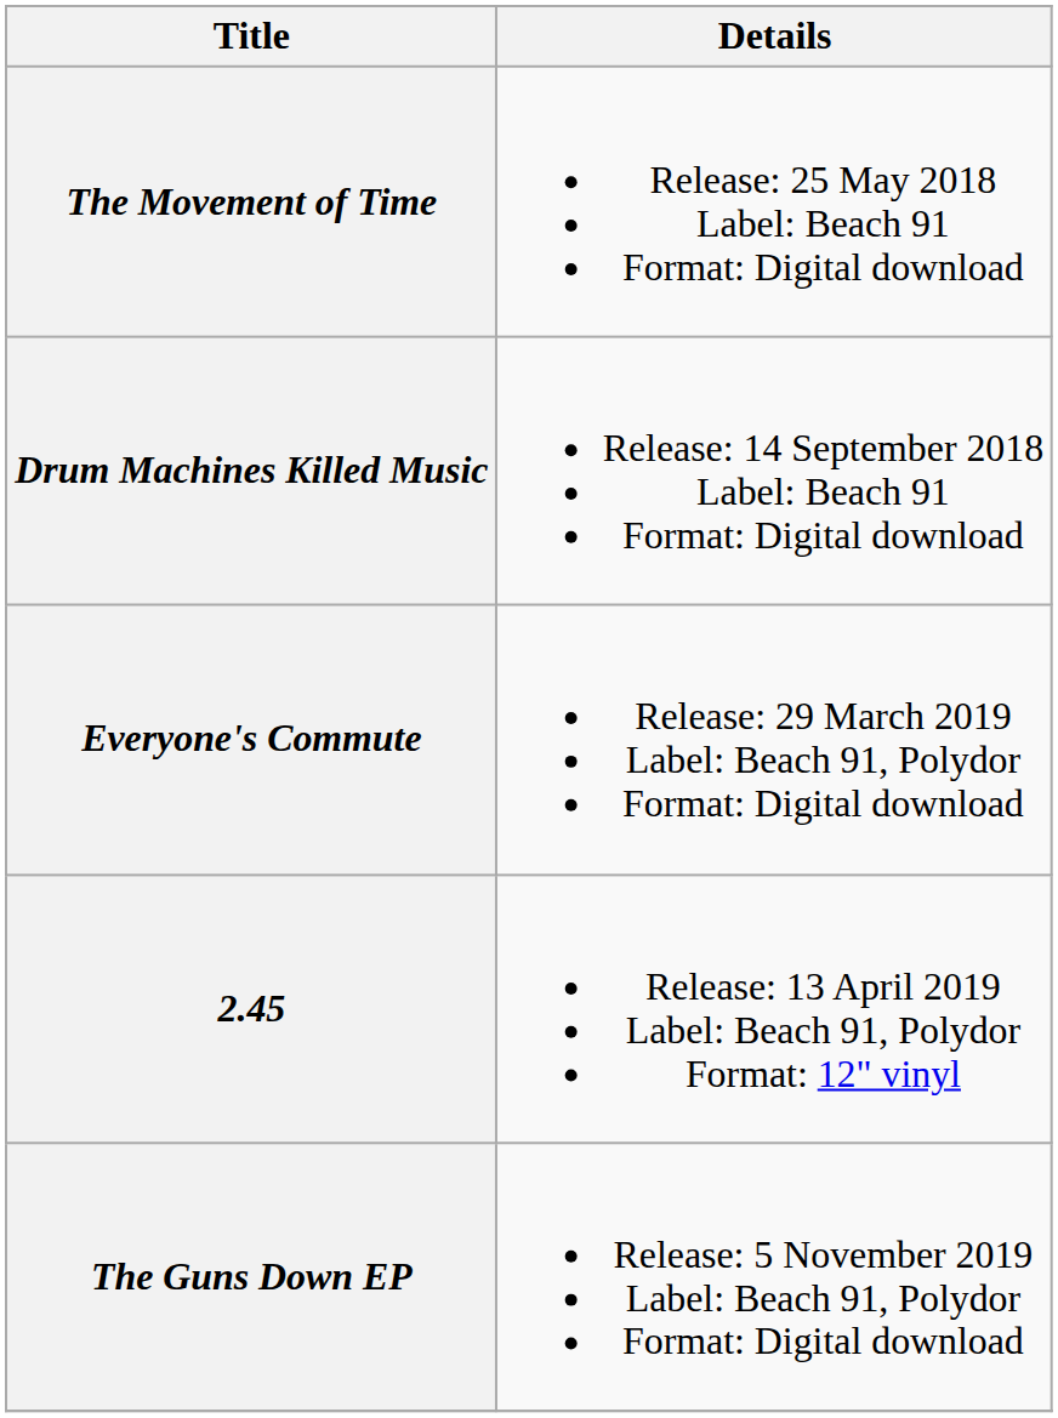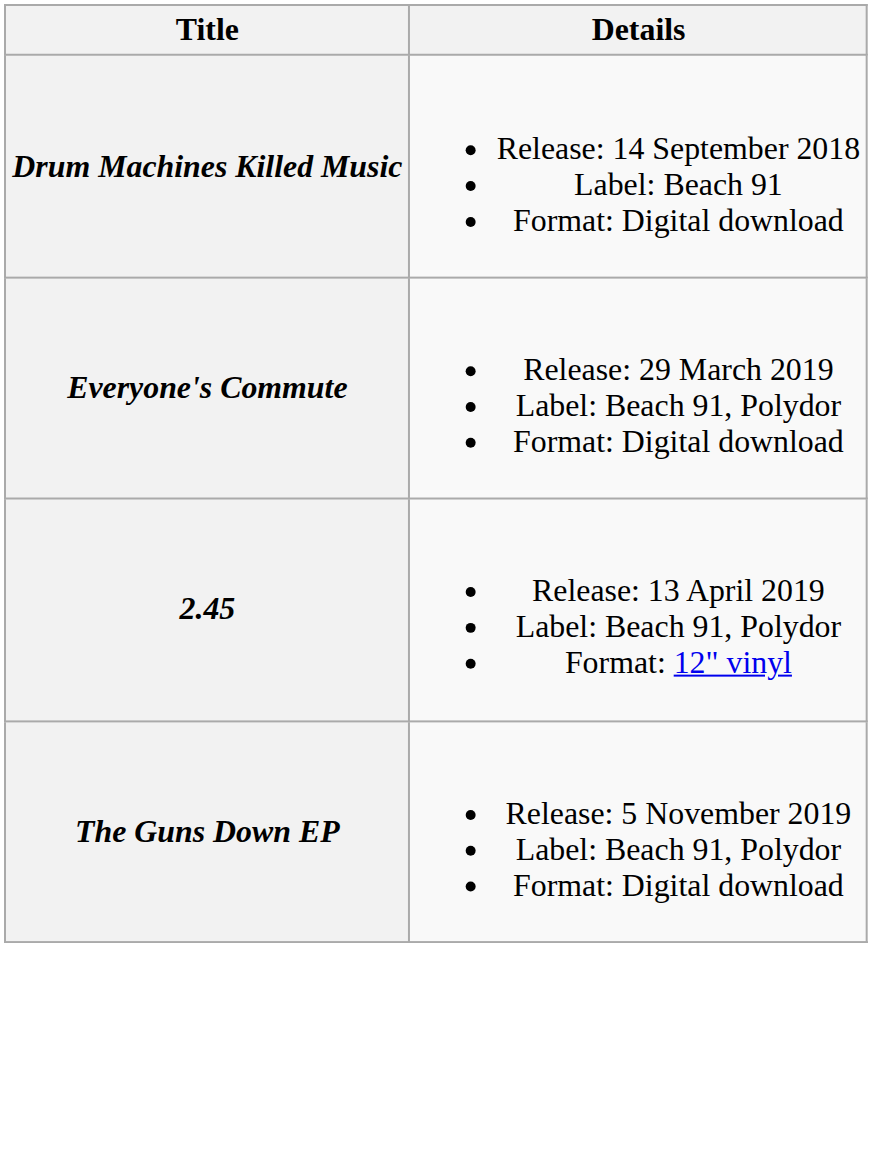- row: The Movement of Time | Release: 25 May 2018 Label: Beach 91 Format: Digital download
